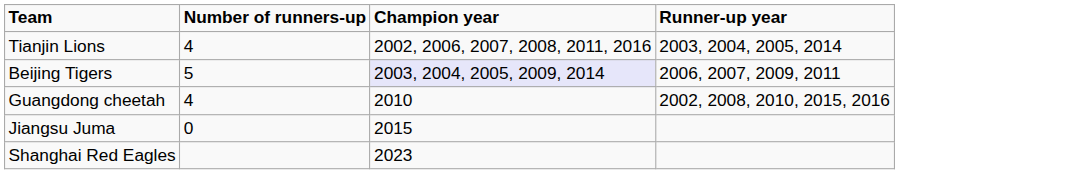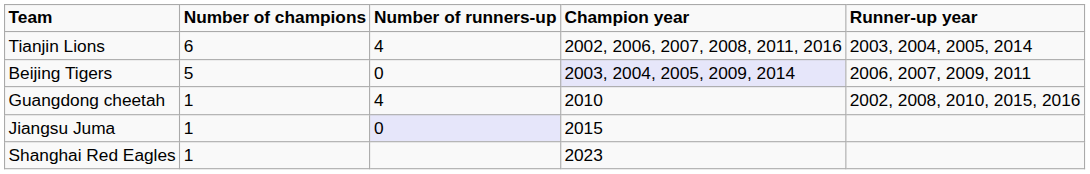+ column: Number of champions | 6 | 5 | 1 | 1 | 1
Beijing Tigers | Number of runners-up: 5 -> 0
Jiangsu Juma | Number of runners-up: no background -> lavender background
